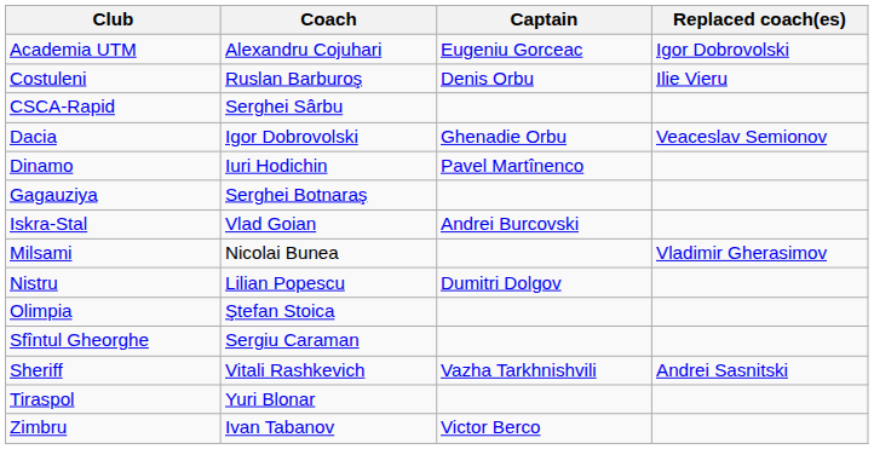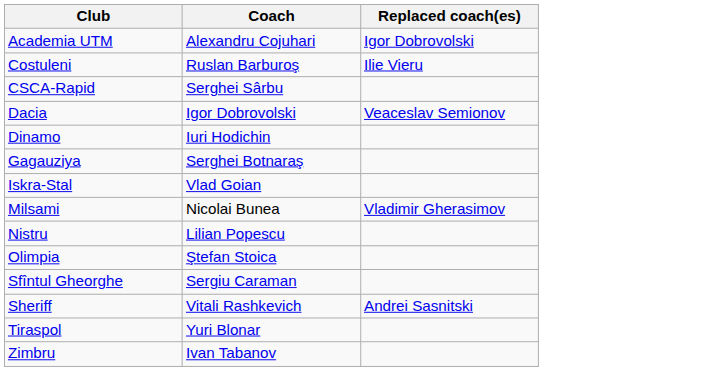- column: Captain | Eugeniu Gorceac | Denis Orbu | Ghenadie Orbu | Pavel Martînenco | Andrei Burcovski | Dumitri Dolgov | Vazha Tarkhnishvili | Victor Berco
